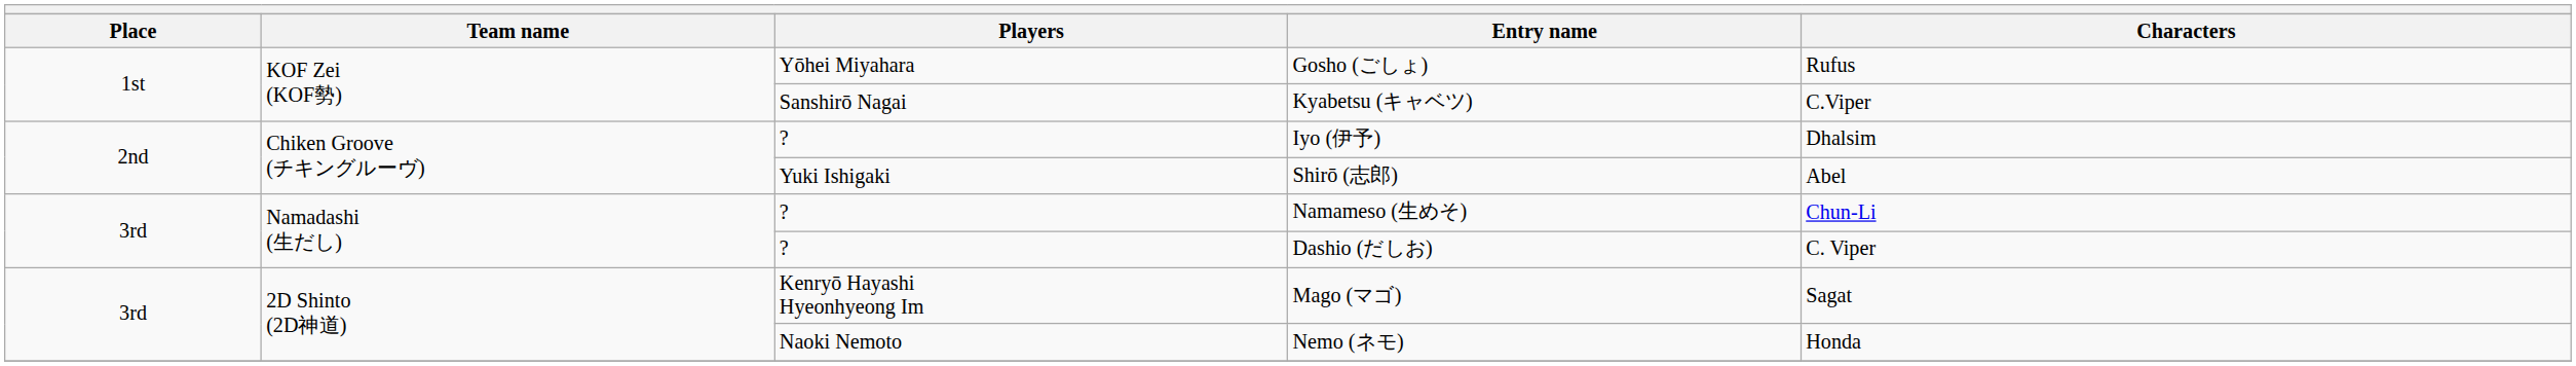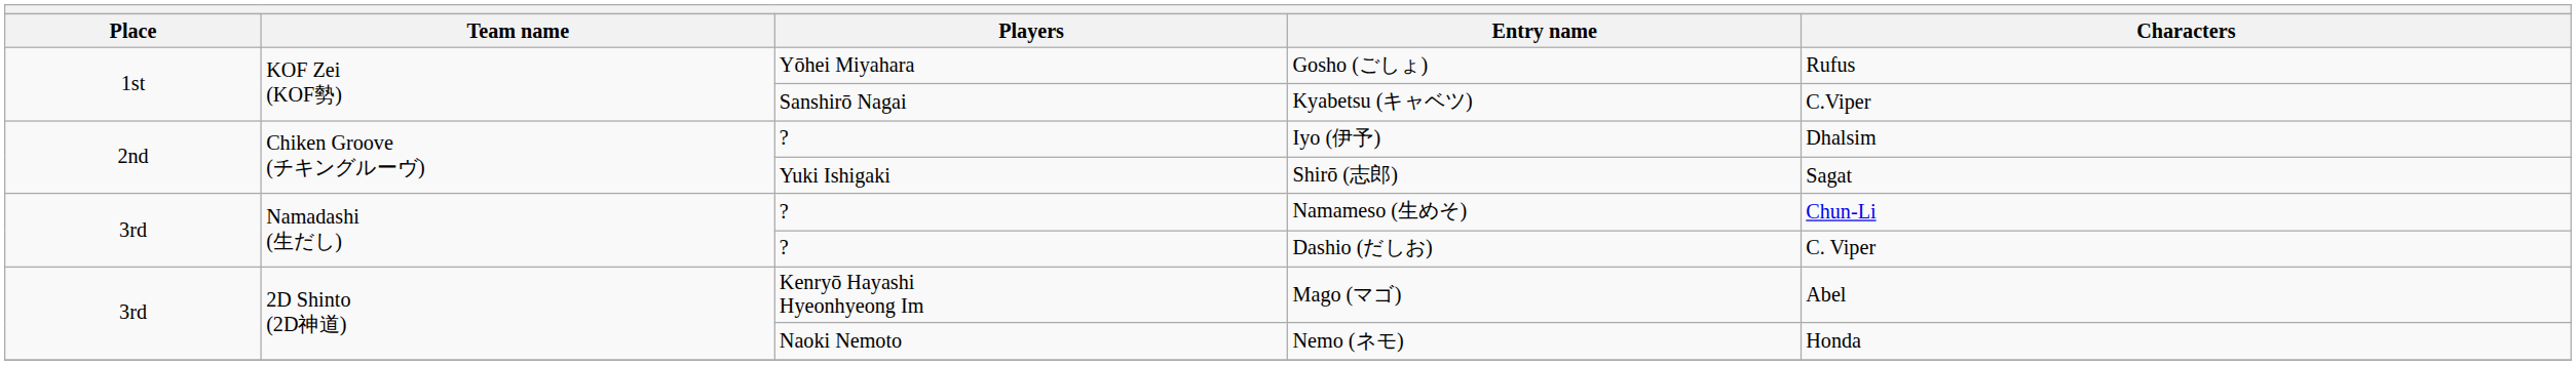Shirō (志郎) | Characters: Abel -> Sagat
Mago (マゴ) | Characters: Sagat -> Abel
